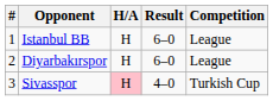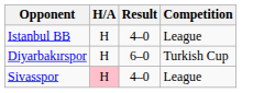- column: # | 1 | 2 | 3
Istanbul BB | Result: 6–0 -> 4–0
Diyarbakırspor | Competition: League -> Turkish Cup
Sivasspor | Competition: Turkish Cup -> League
